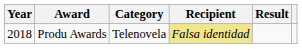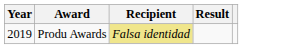- column: Category | Telenovela
Produ Awards | Year: 2018 -> 2019
